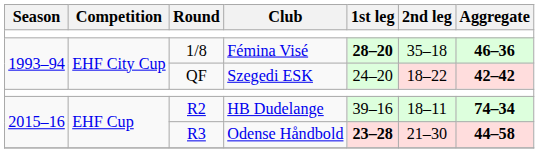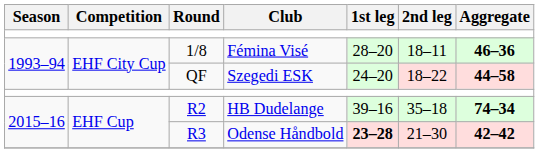1/8 | 1st leg: bold -> normal
1/8 | 2nd leg: 35–18 -> 18–11
QF | Aggregate: 42–42 -> 44–58
R2 | 2nd leg: 18–11 -> 35–18
R3 | Aggregate: 44–58 -> 42–42
